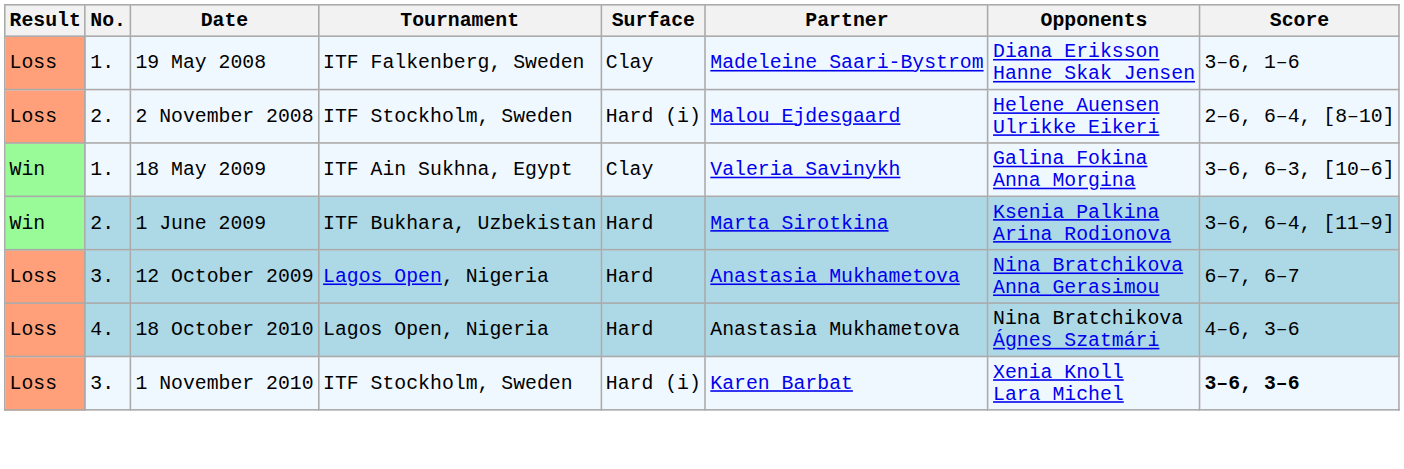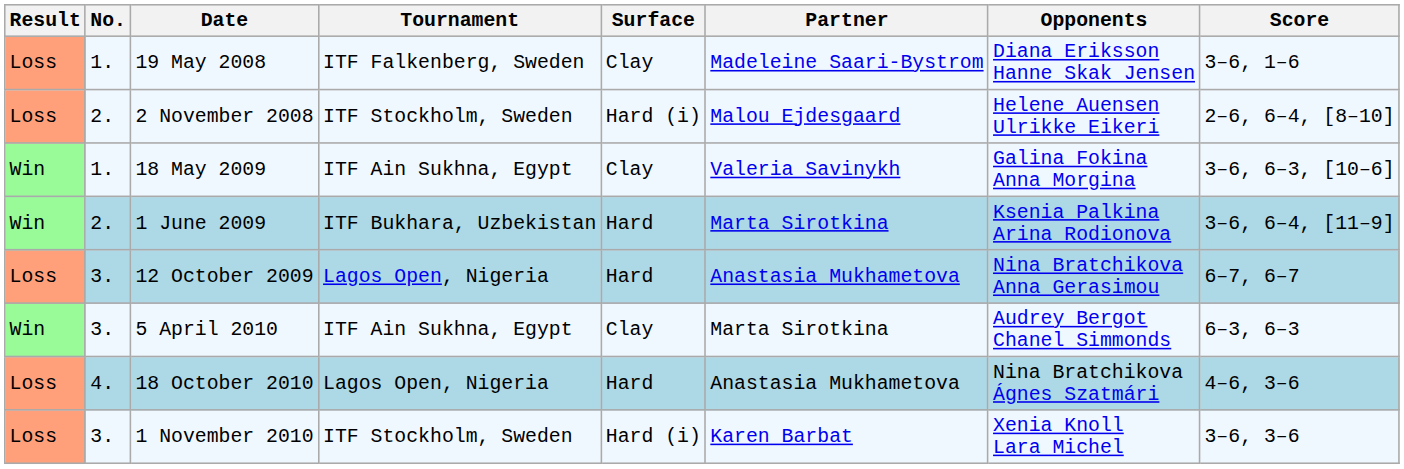+ row: Win | 3. | 5 April 2010 | ITF Ain Sukhna, Egypt | Clay | Marta Sirotkina | Audrey Bergot Chanel Simmonds | 6–3, 6–3
1 November 2010 | Score: bold -> normal
